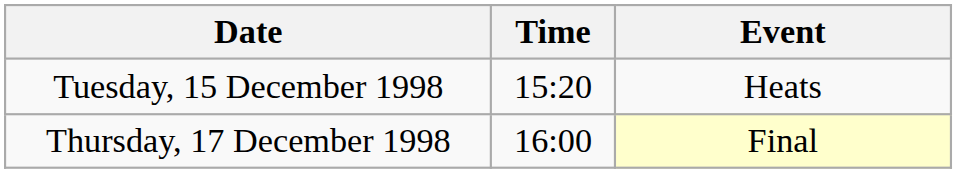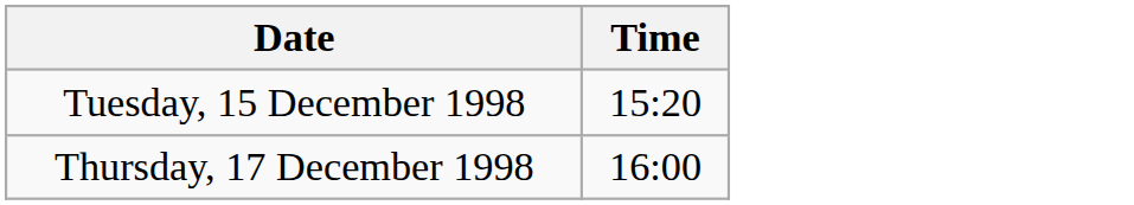- column: Event | Heats | Final
